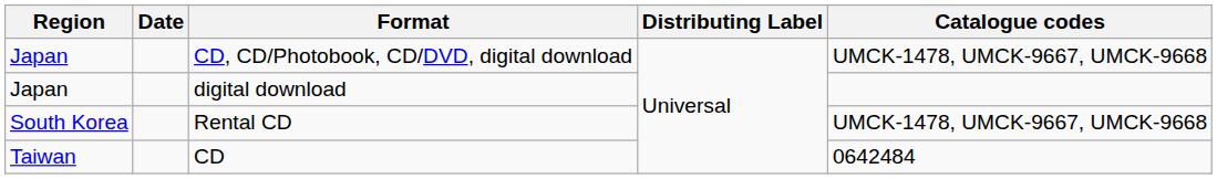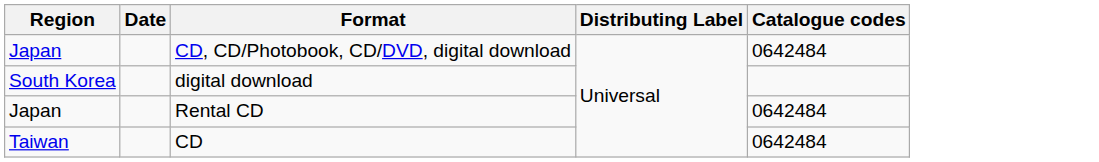CD, CD/Photobook, CD/DVD, digital download | Catalogue codes: UMCK-1478, UMCK-9667, UMCK-9668 -> 0642484
digital download | Region: Japan -> South Korea
Rental CD | Region: South Korea -> Japan
Rental CD | Catalogue codes: UMCK-1478, UMCK-9667, UMCK-9668 -> 0642484
